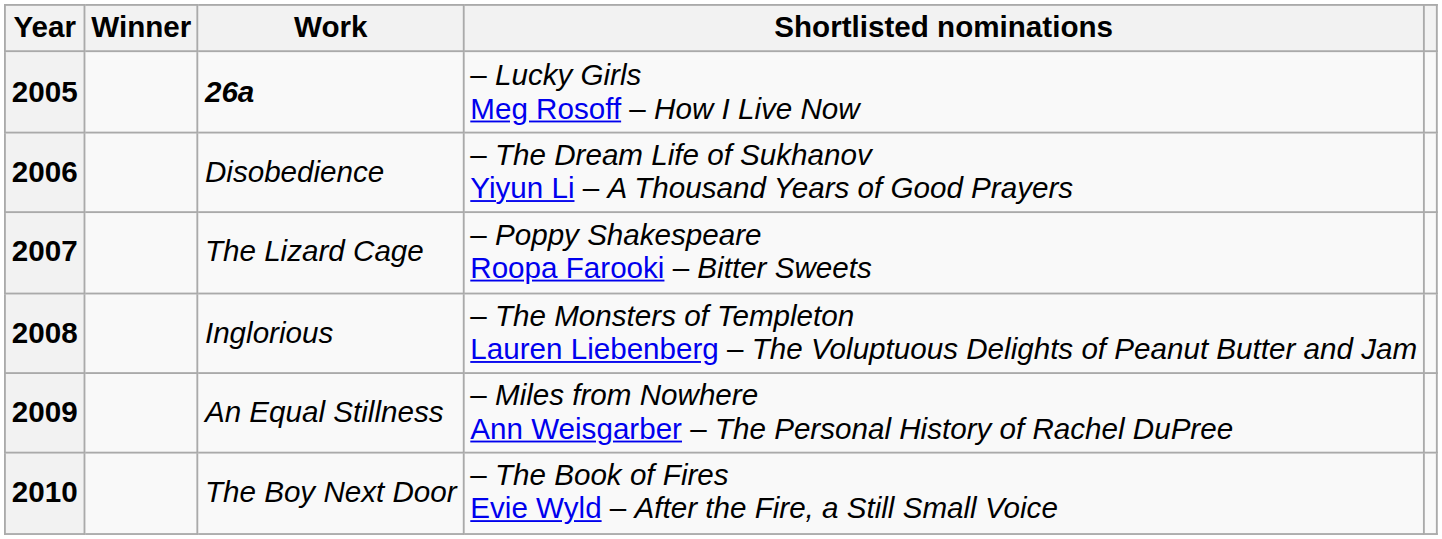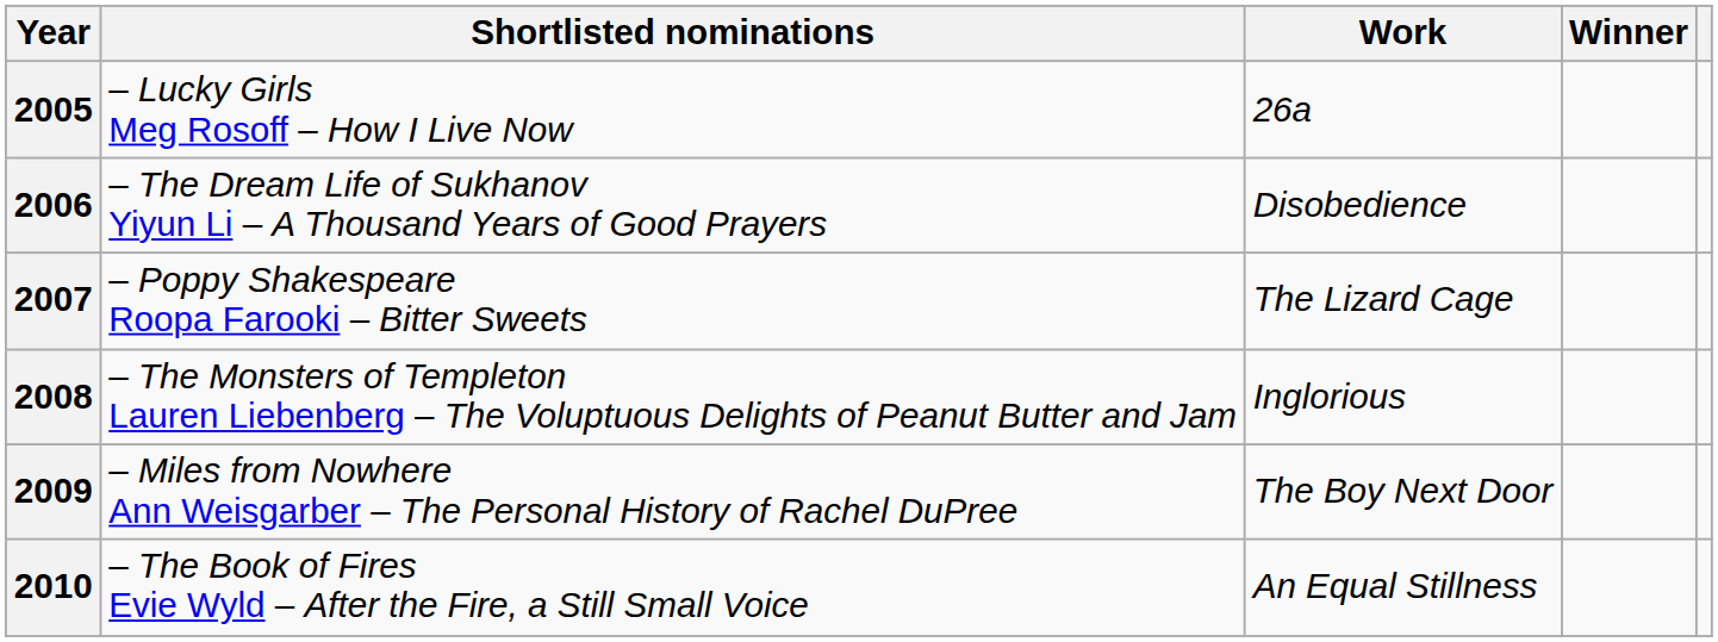columns swapped: Winner <-> Shortlisted nominations
2005 | Work: bold -> normal
2009 | Work: An Equal Stillness -> The Boy Next Door
2010 | Work: The Boy Next Door -> An Equal Stillness
